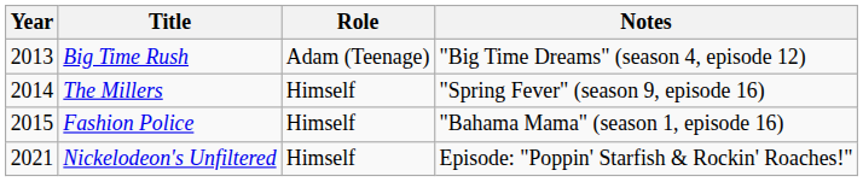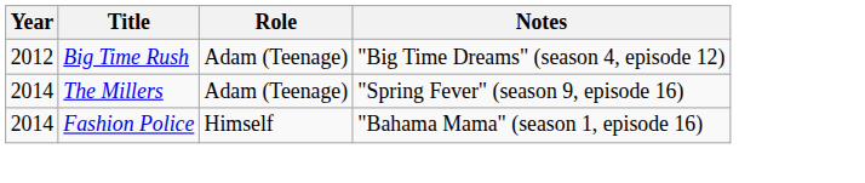Big Time Rush | Year: 2013 -> 2012
The Millers | Role: Himself -> Adam (Teenage)
Fashion Police | Year: 2015 -> 2014
- row: 2021 | Nickelodeon's Unfiltered | Himself | Episode: "Poppin' Starfish & Rockin' Roaches!"
